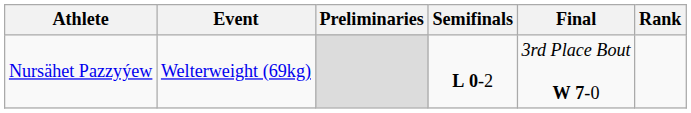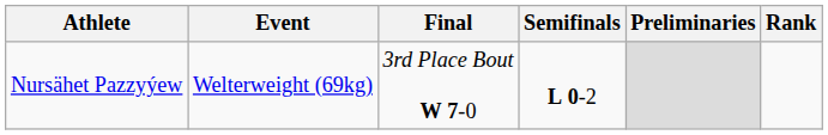columns swapped: Preliminaries <-> Final
